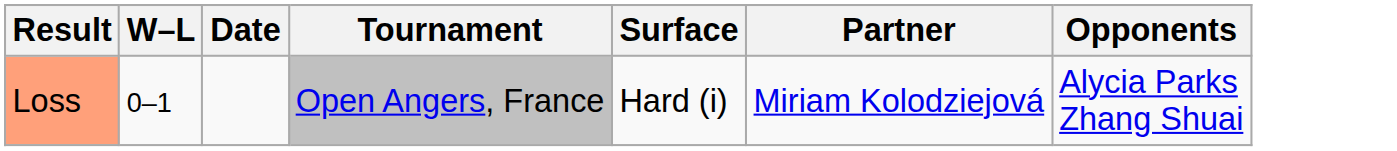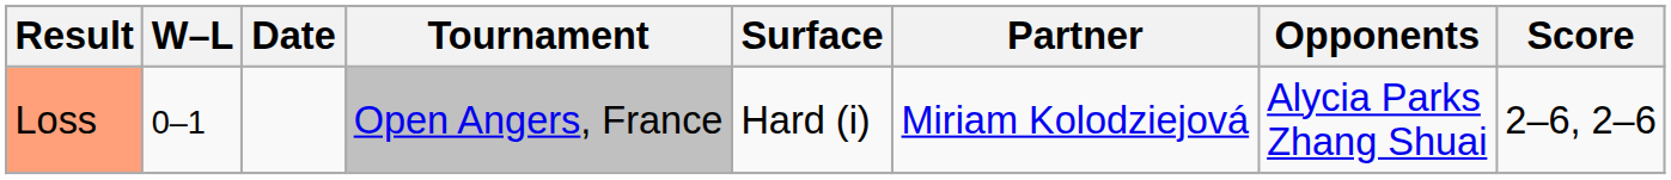+ column: Score | 2–6, 2–6
